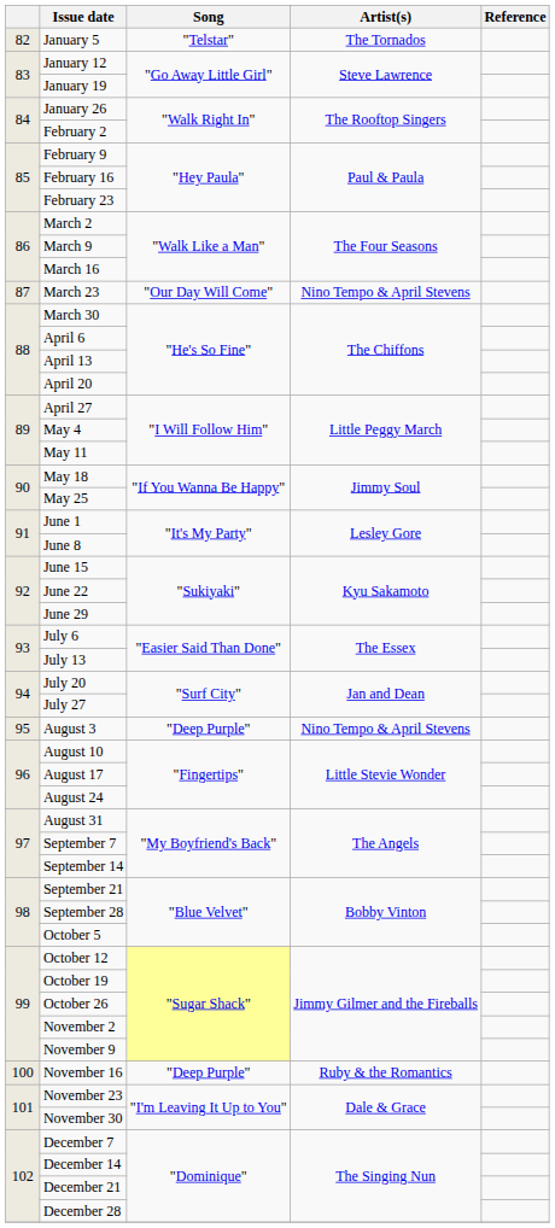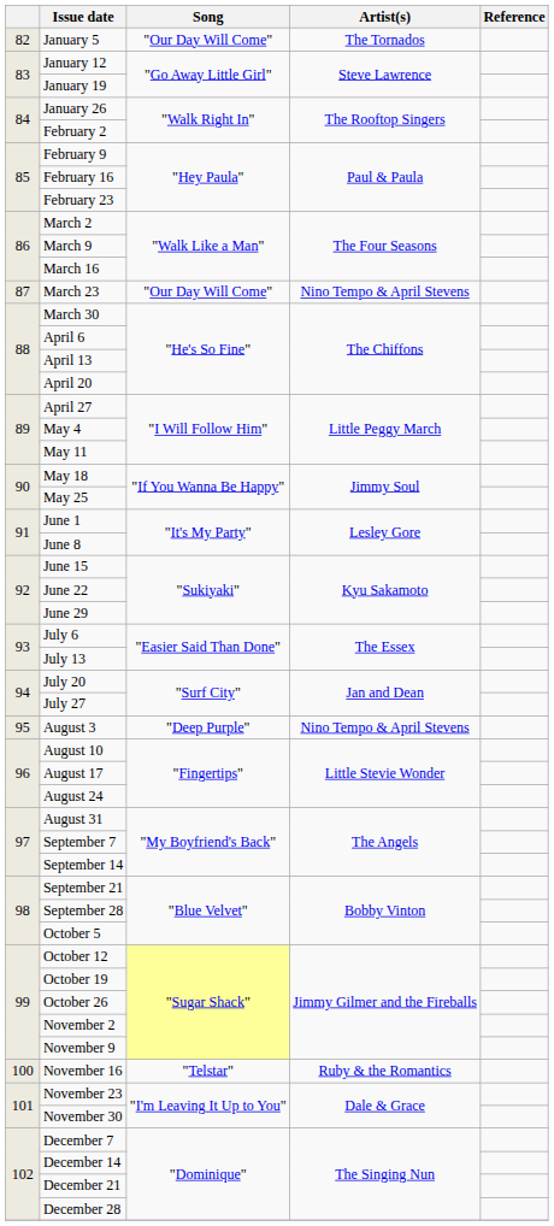January 5 | Song: "Telstar" -> "Our Day Will Come"
November 16 | Song: "Deep Purple" -> "Telstar"
